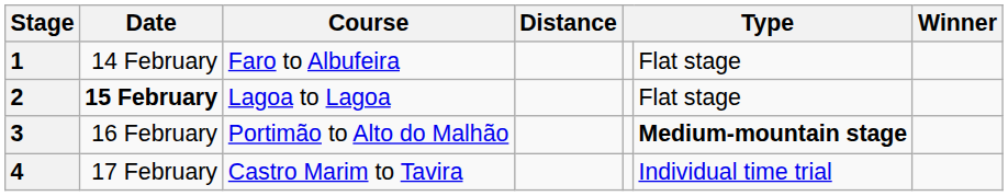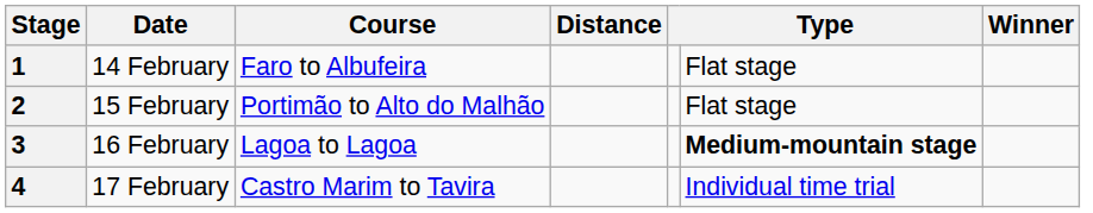2 | Date: bold -> normal
2 | Course: Lagoa to Lagoa -> Portimão to Alto do Malhão
3 | Course: Portimão to Alto do Malhão -> Lagoa to Lagoa
